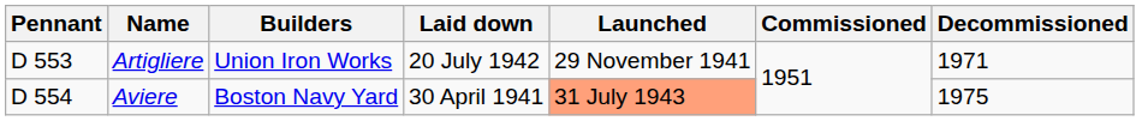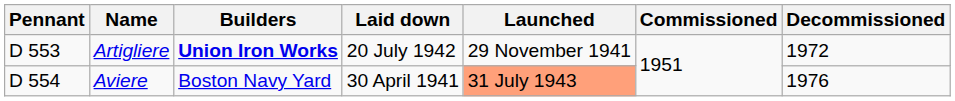Artigliere | Builders: normal -> bold
Artigliere | Decommissioned: 1971 -> 1972
Aviere | Decommissioned: 1975 -> 1976
